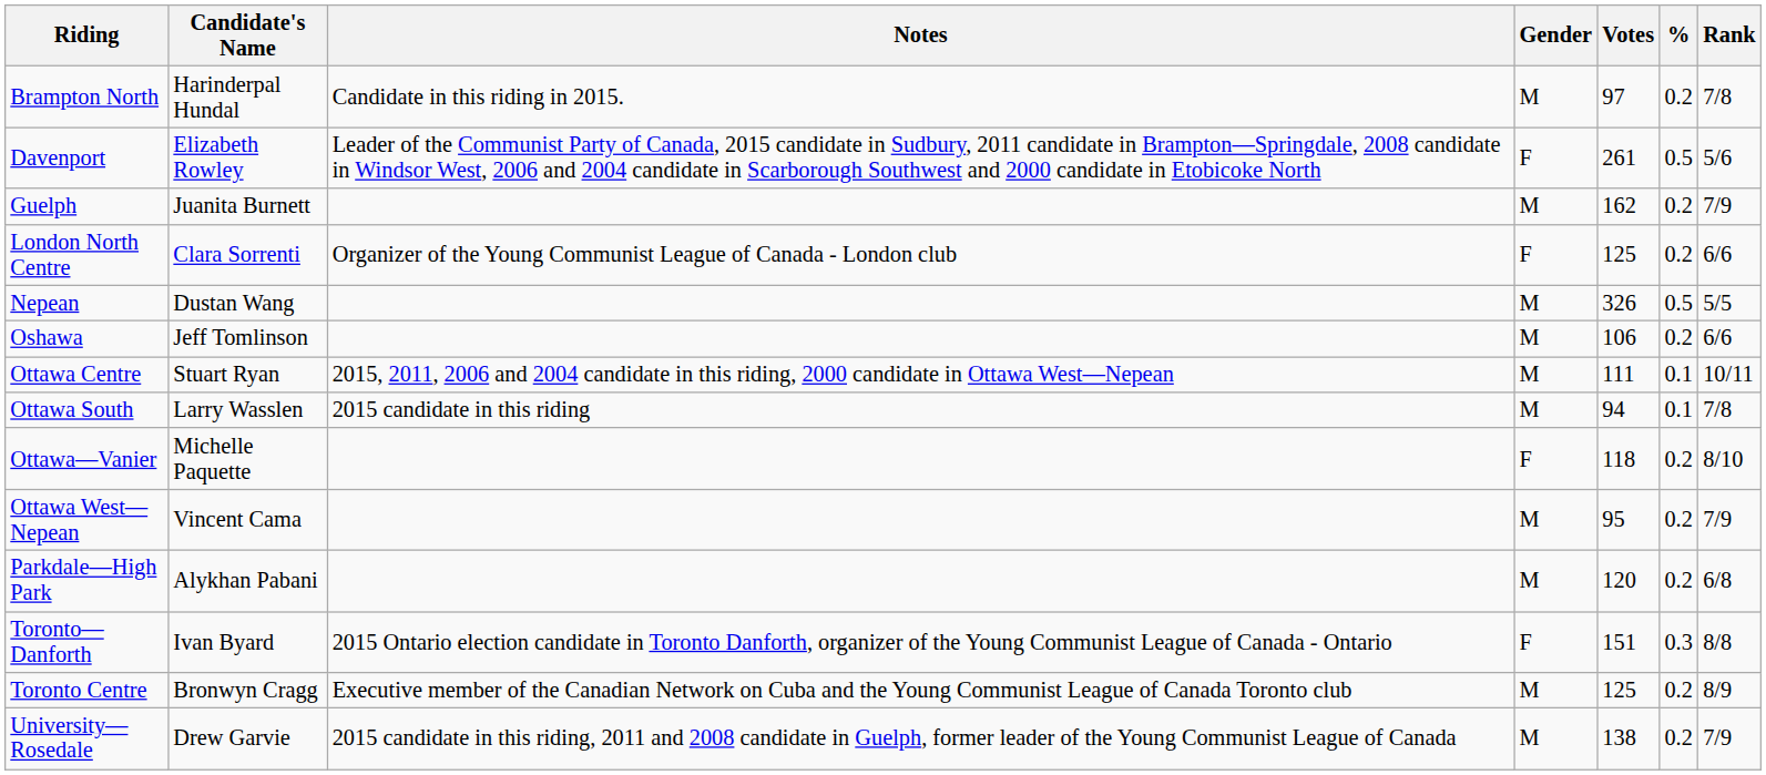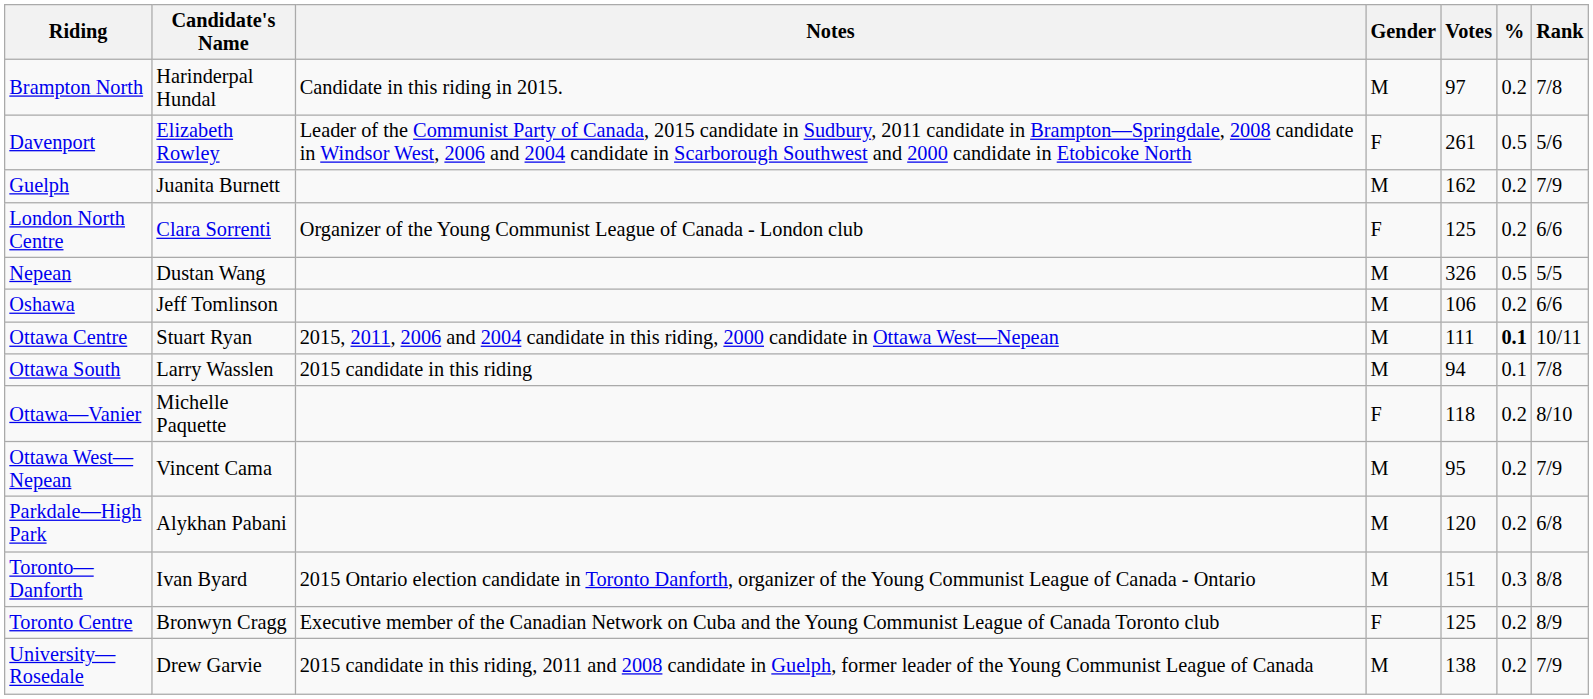Ottawa Centre | %: normal -> bold
Toronto—Danforth | Gender: F -> M
Toronto Centre | Gender: M -> F
